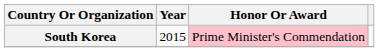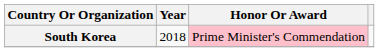South Korea | Year: 2015 -> 2018
